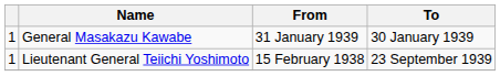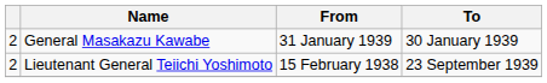General Masakazu Kawabe | column 1: 1 -> 2
Lieutenant General Teiichi Yoshimoto | column 1: 1 -> 2
